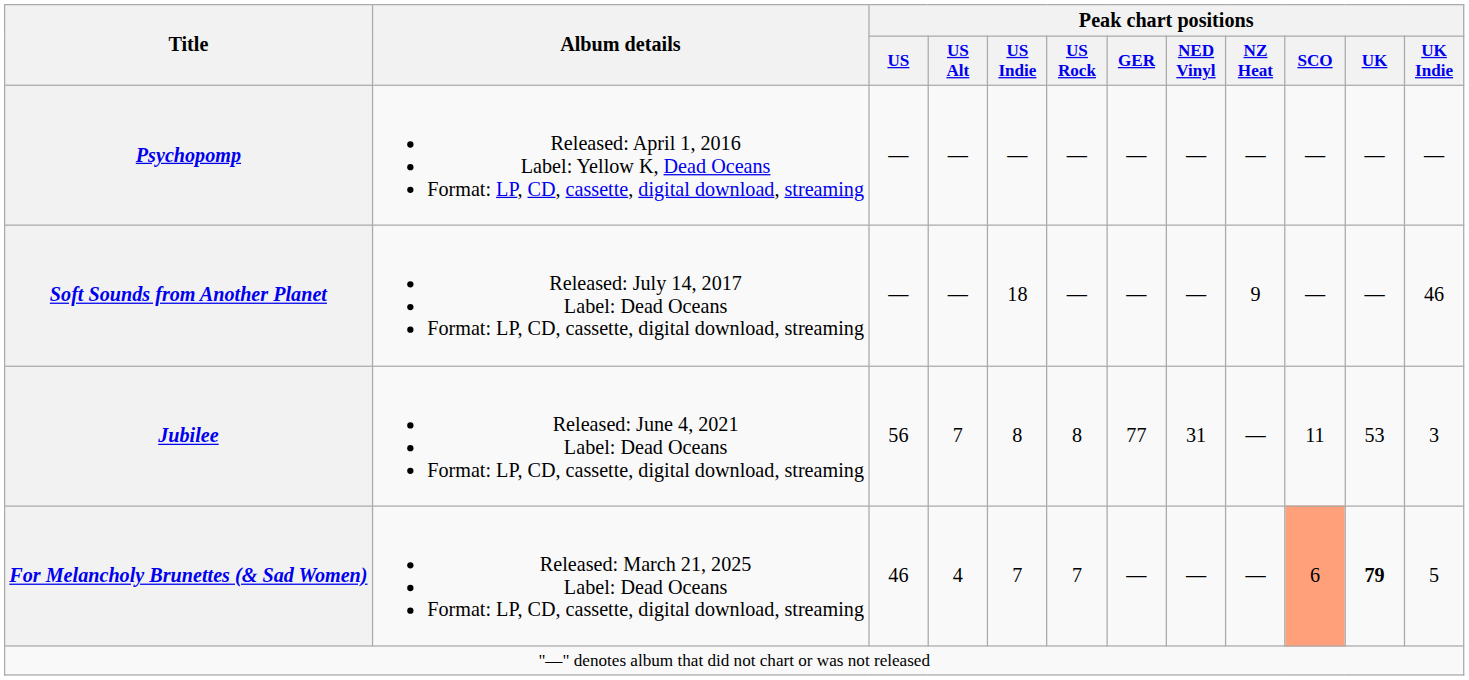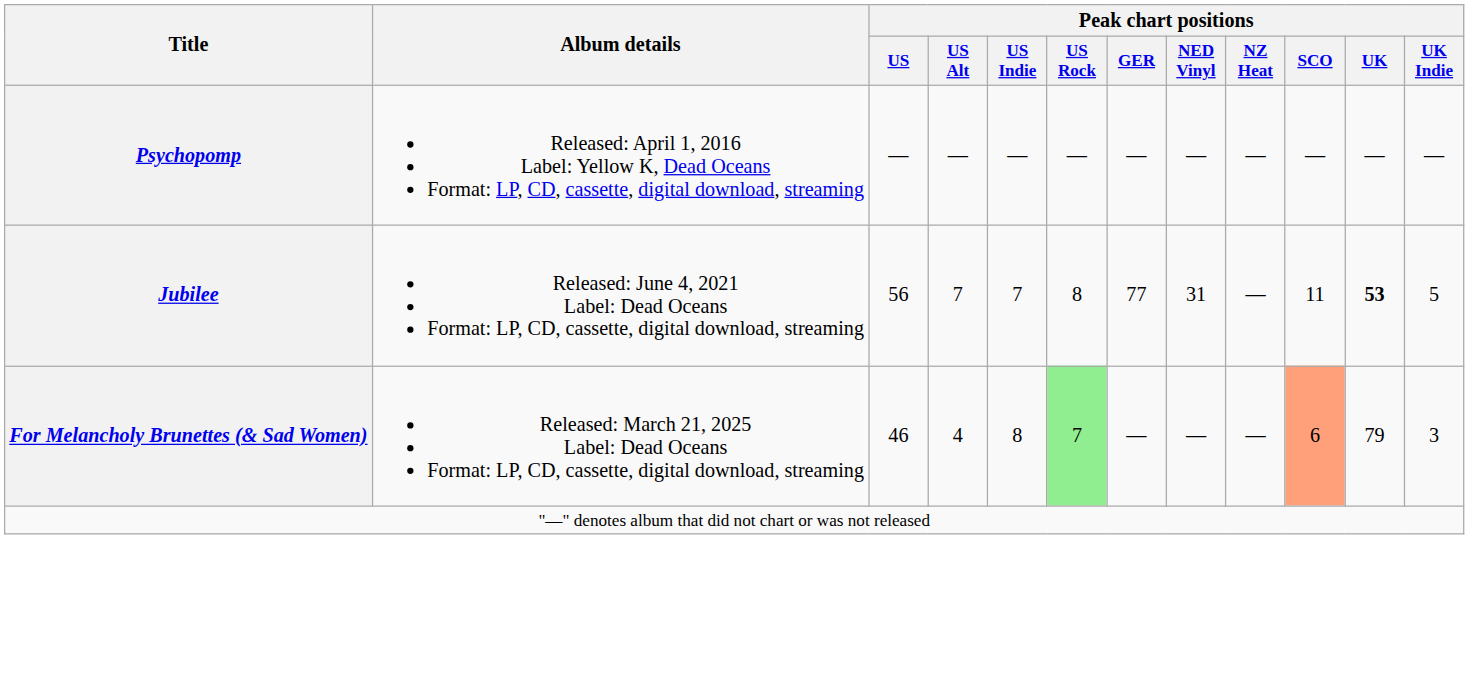- row: Soft Sounds from Another Planet | Released: July 14, 2017 Label: Dead Oceans Format: LP, CD, cassette, digital download, streaming | — | — | 18 | — | — | — | 9 | — | — | 46
Jubilee | Peak chart positions / US Indie: 8 -> 7
Jubilee | Peak chart positions / UK: normal -> bold
Jubilee | Peak chart positions / UK Indie: 3 -> 5
For Melancholy Brunettes (& Sad Women) | Peak chart positions / US Indie: 7 -> 8
For Melancholy Brunettes (& Sad Women) | Peak chart positions / US Rock: no background -> lightgreen background
For Melancholy Brunettes (& Sad Women) | Peak chart positions / UK: bold -> normal
For Melancholy Brunettes (& Sad Women) | Peak chart positions / UK Indie: 5 -> 3
